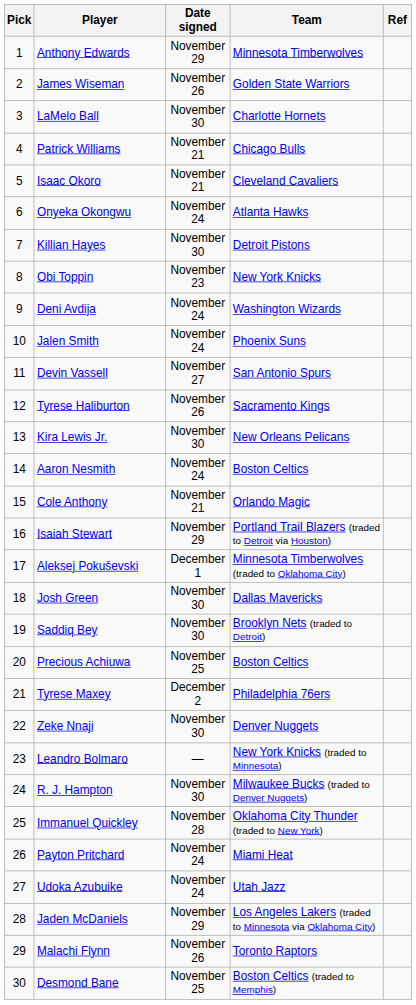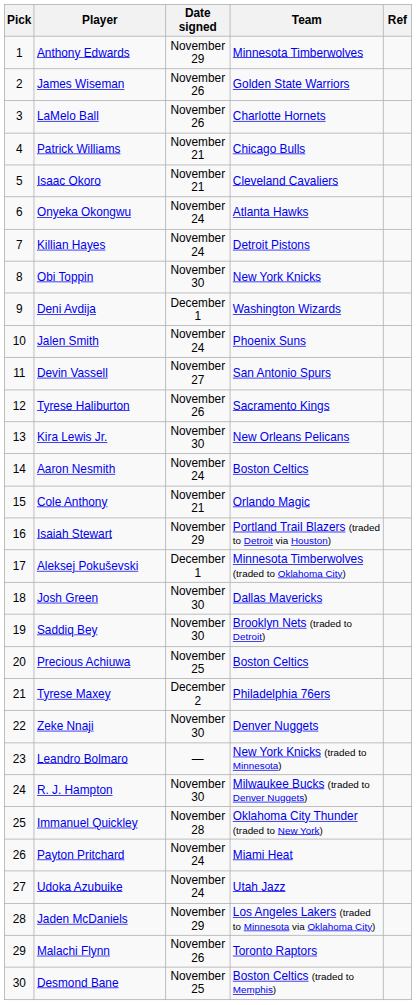LaMelo Ball | Date signed: November 30 -> November 26
Killian Hayes | Date signed: November 30 -> November 24
Obi Toppin | Date signed: November 23 -> November 30
Deni Avdija | Date signed: November 24 -> December 1
